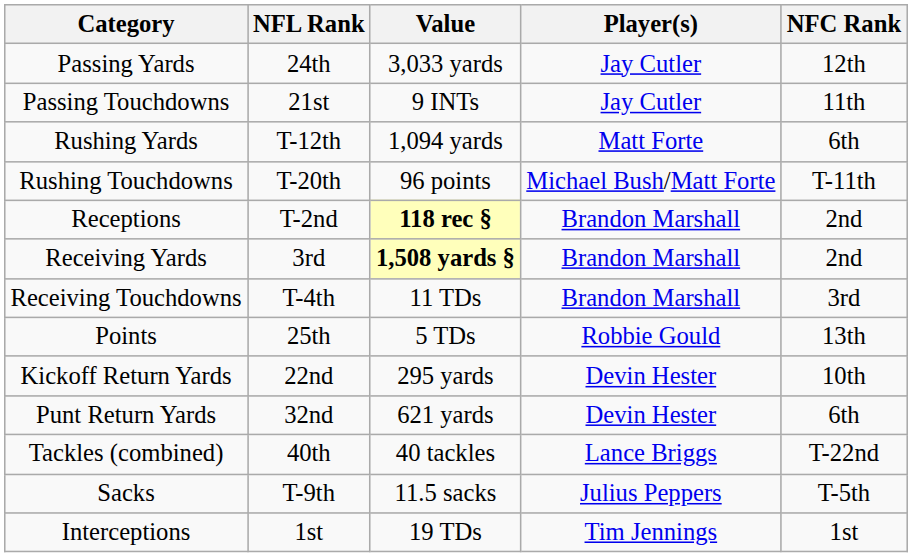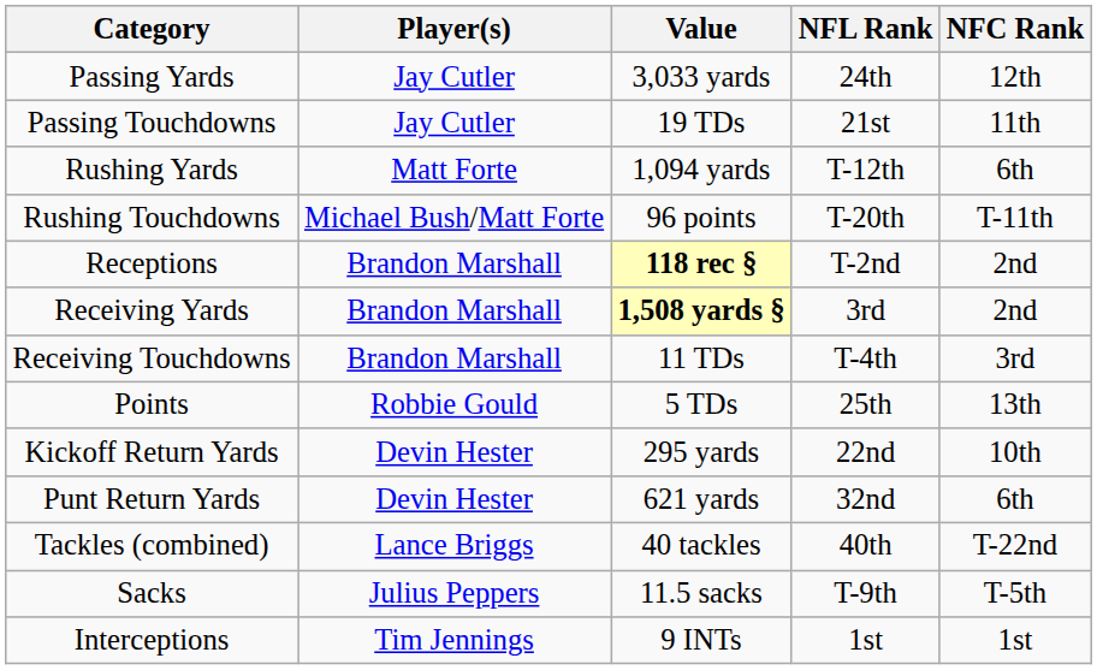columns swapped: Player(s) <-> NFL Rank
Passing Touchdowns | Value: 9 INTs -> 19 TDs
Interceptions | Value: 19 TDs -> 9 INTs
